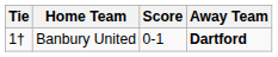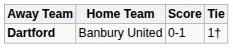columns swapped: Tie <-> Away Team
